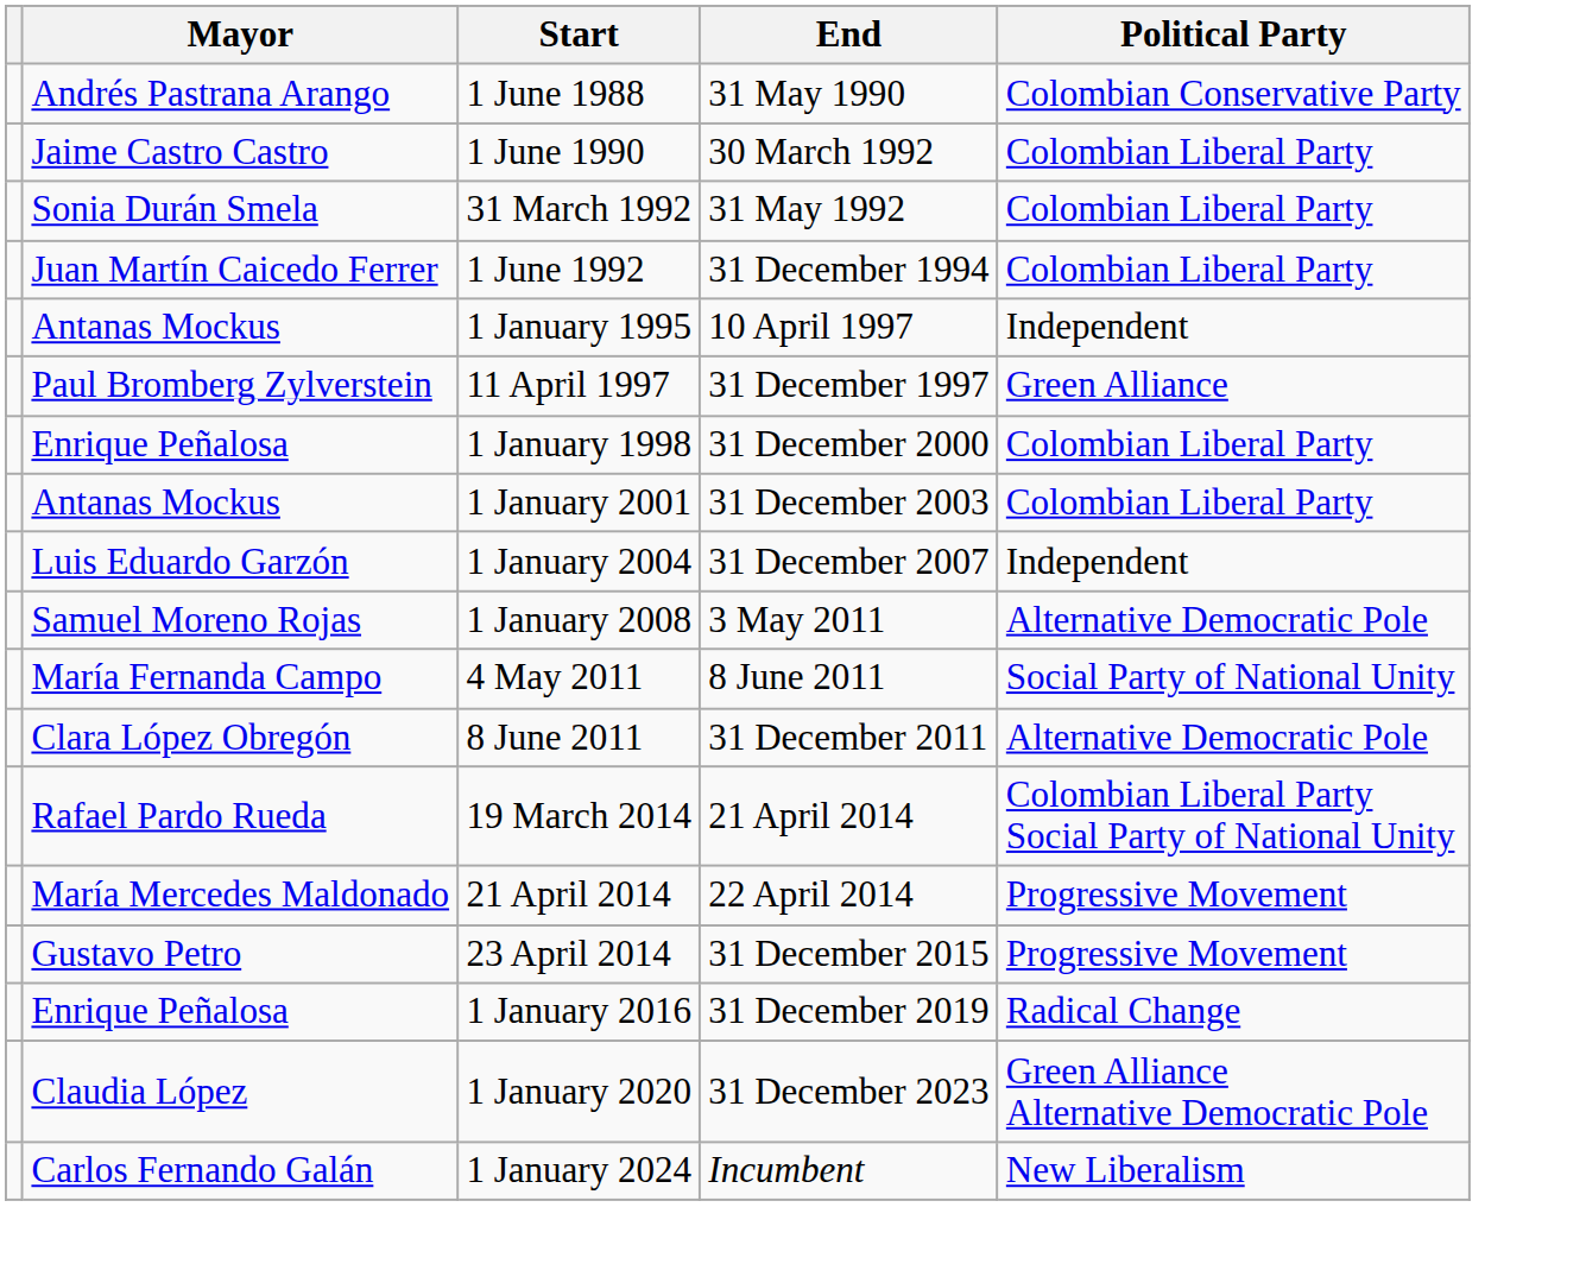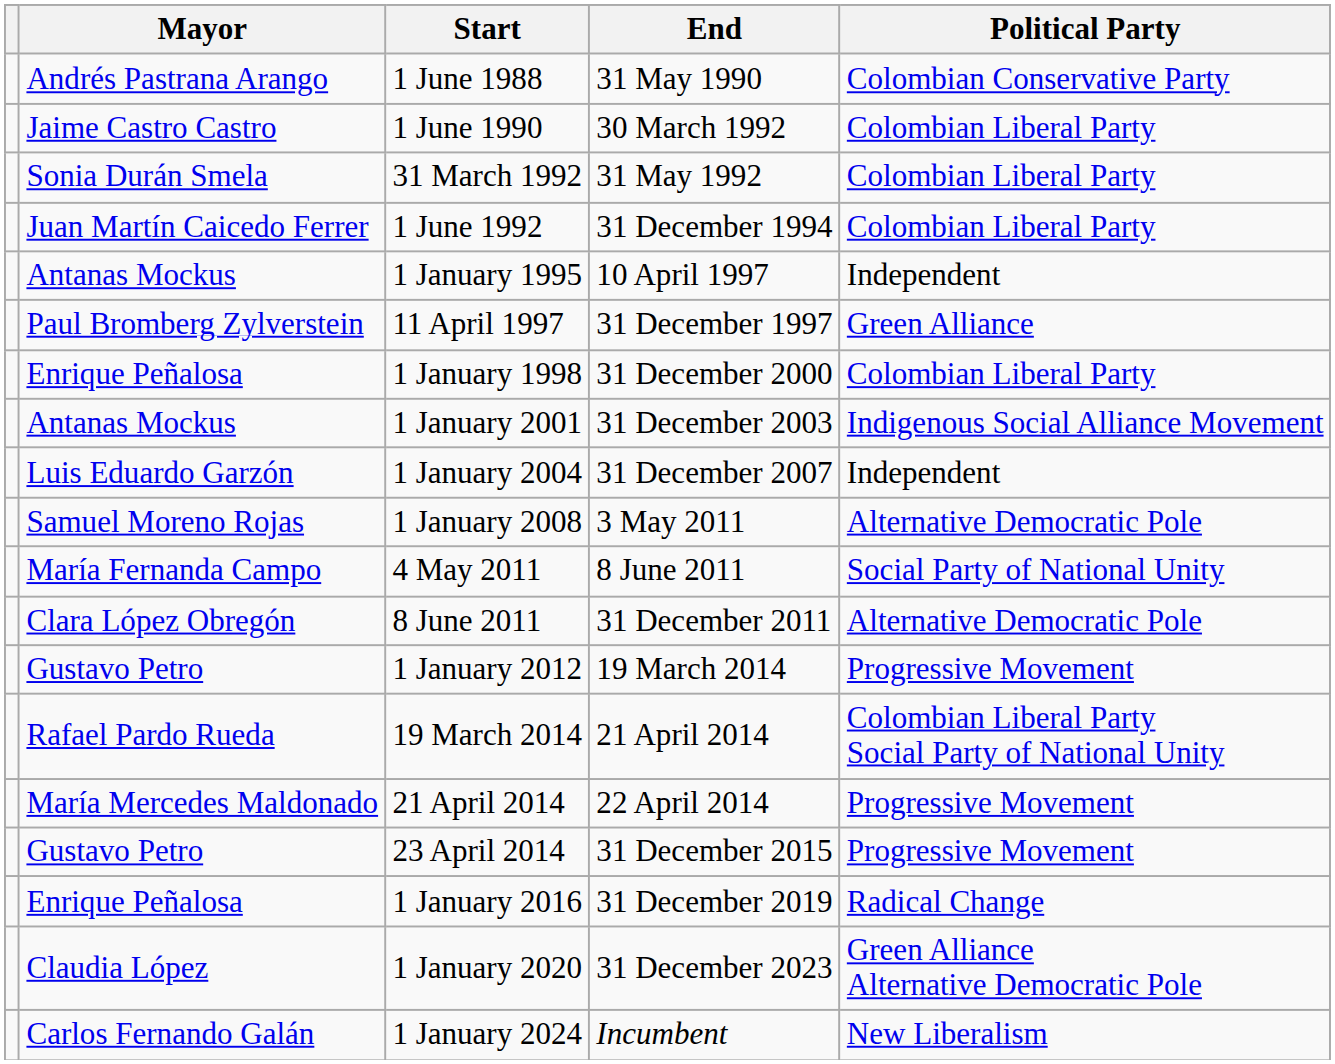1 January 2001 | Political Party: Colombian Liberal Party -> Indigenous Social Alliance Movement
+ row: Gustavo Petro | 1 January 2012 | 19 March 2014 | Progressive Movement
